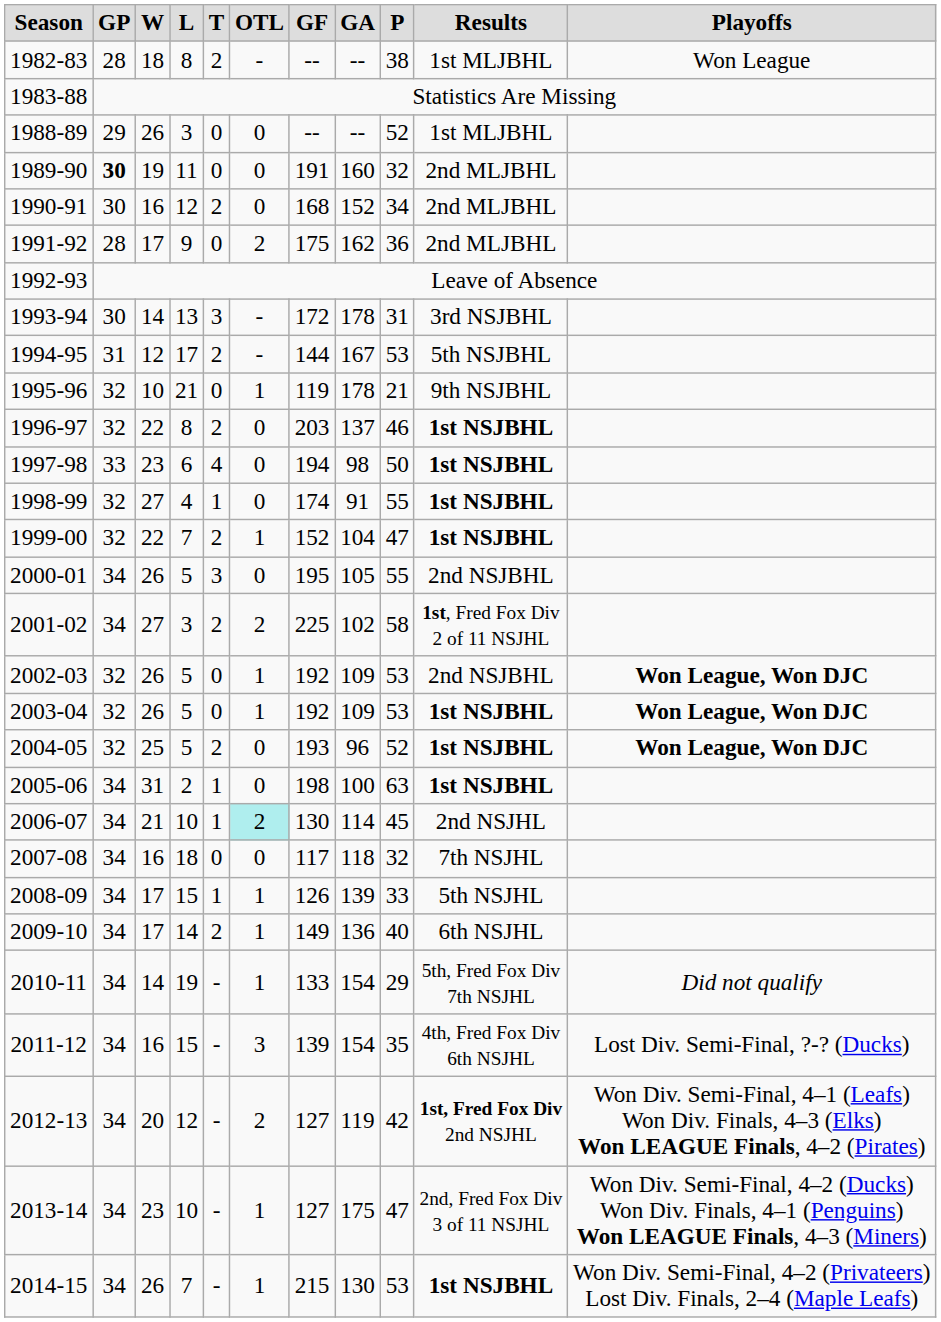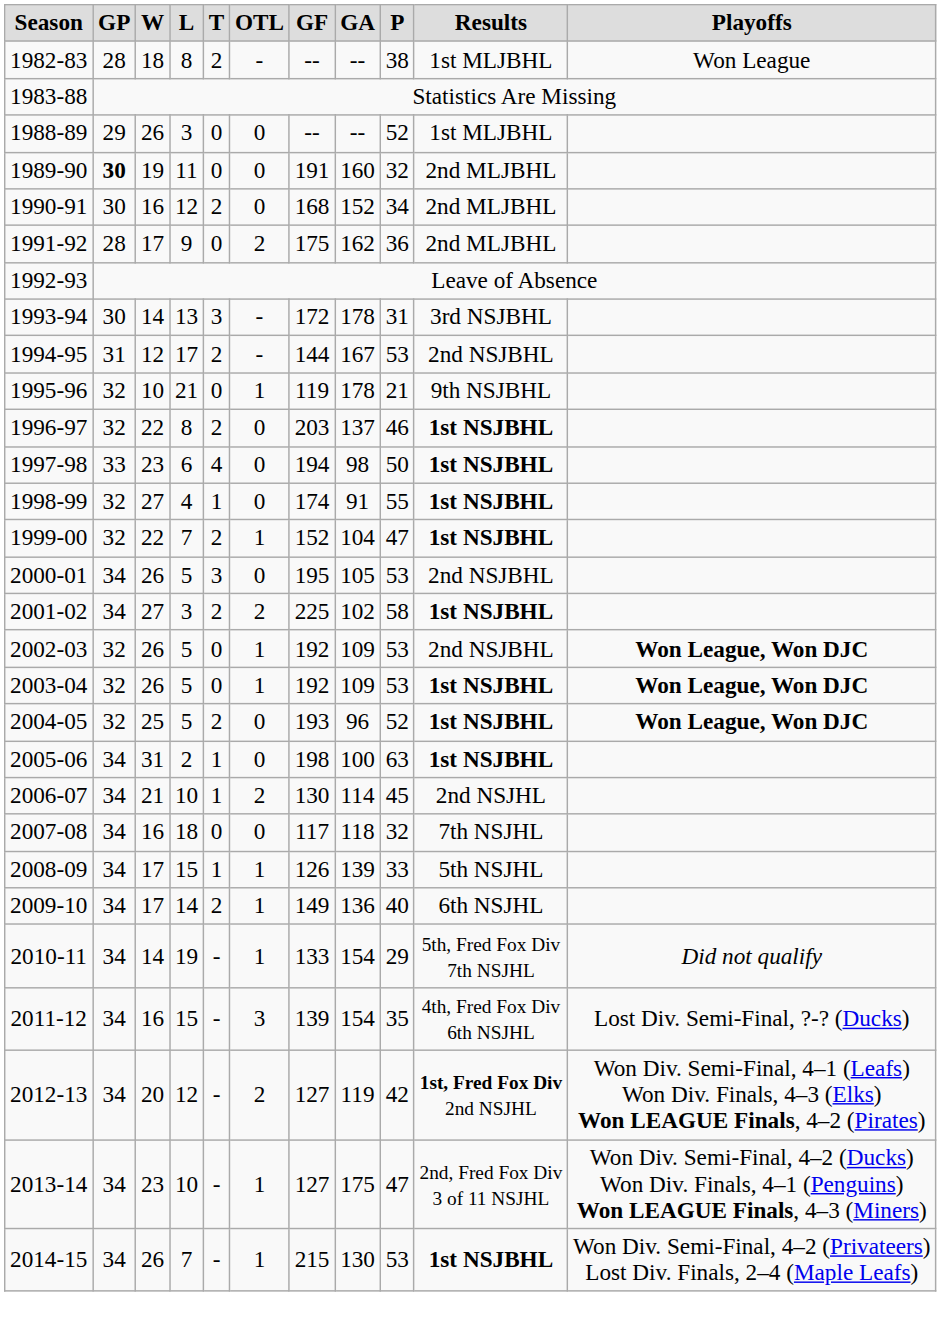1994-95 | Results: 5th NSJBHL -> 2nd NSJBHL
2000-01 | P: 55 -> 53
2001-02 | Results: 1st, Fred Fox Div 2 of 11 NSJHL -> 1st NSJBHL
2006-07 | OTL: paleturquoise background -> no background
